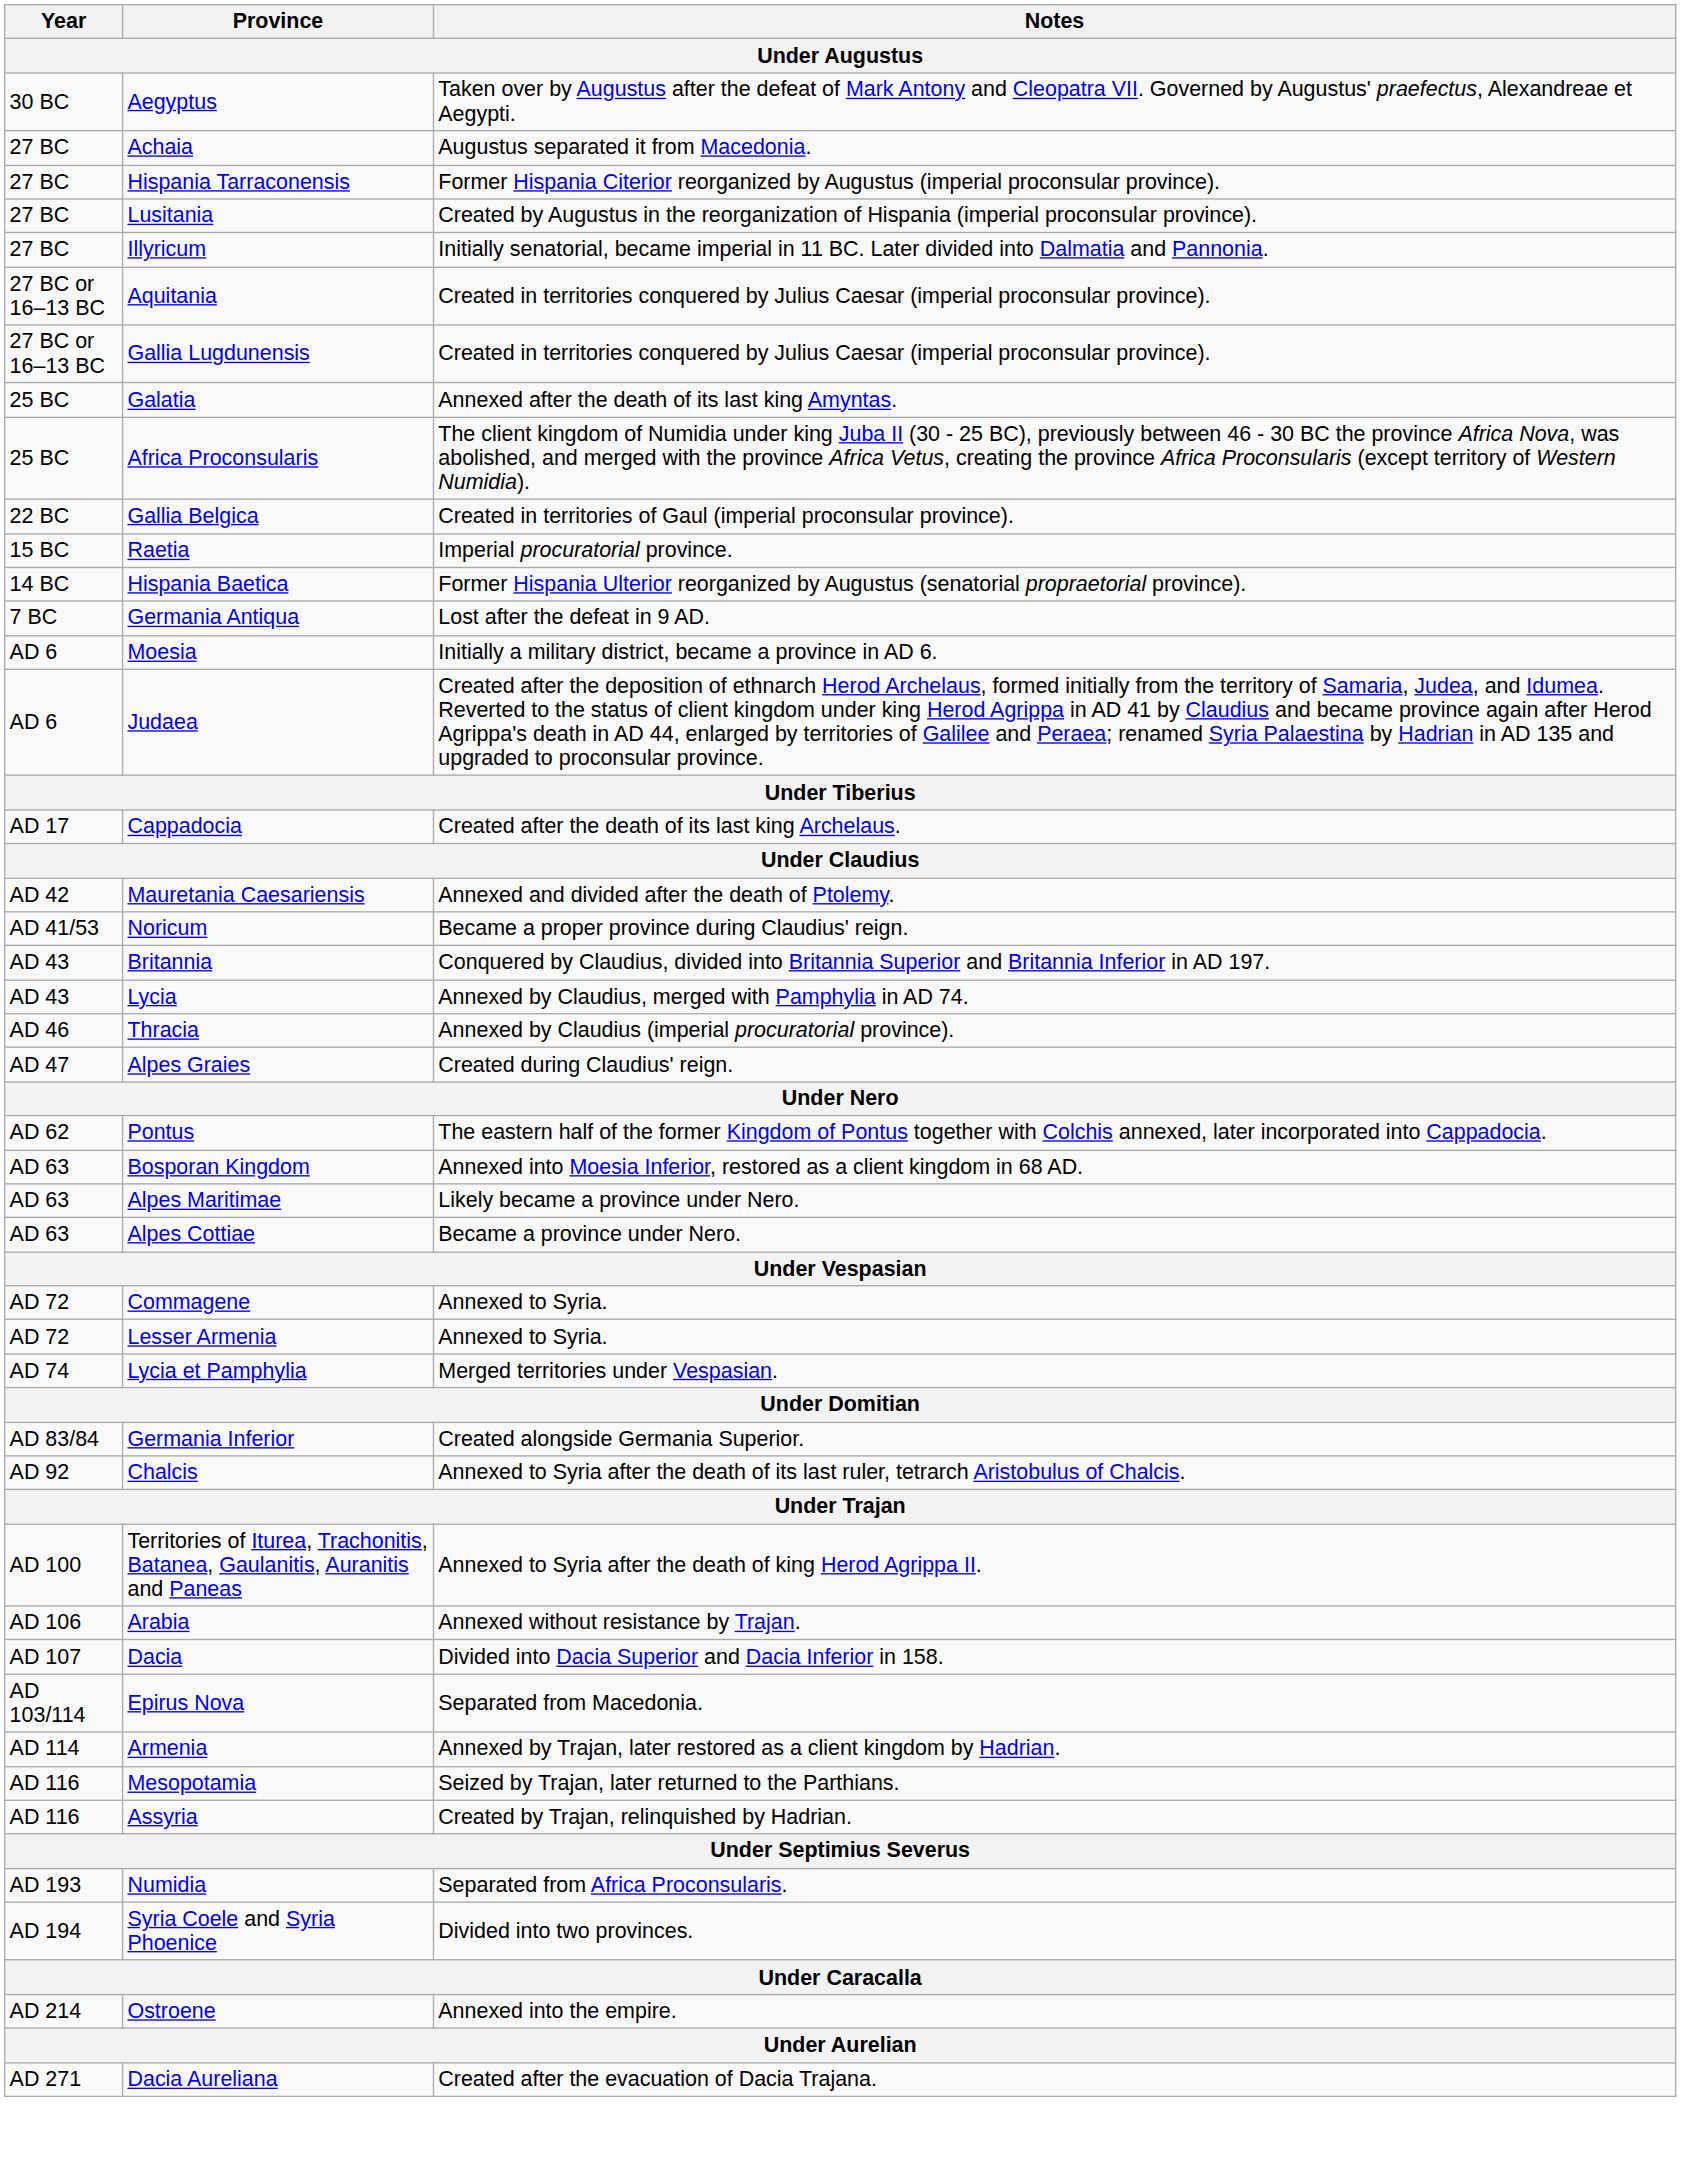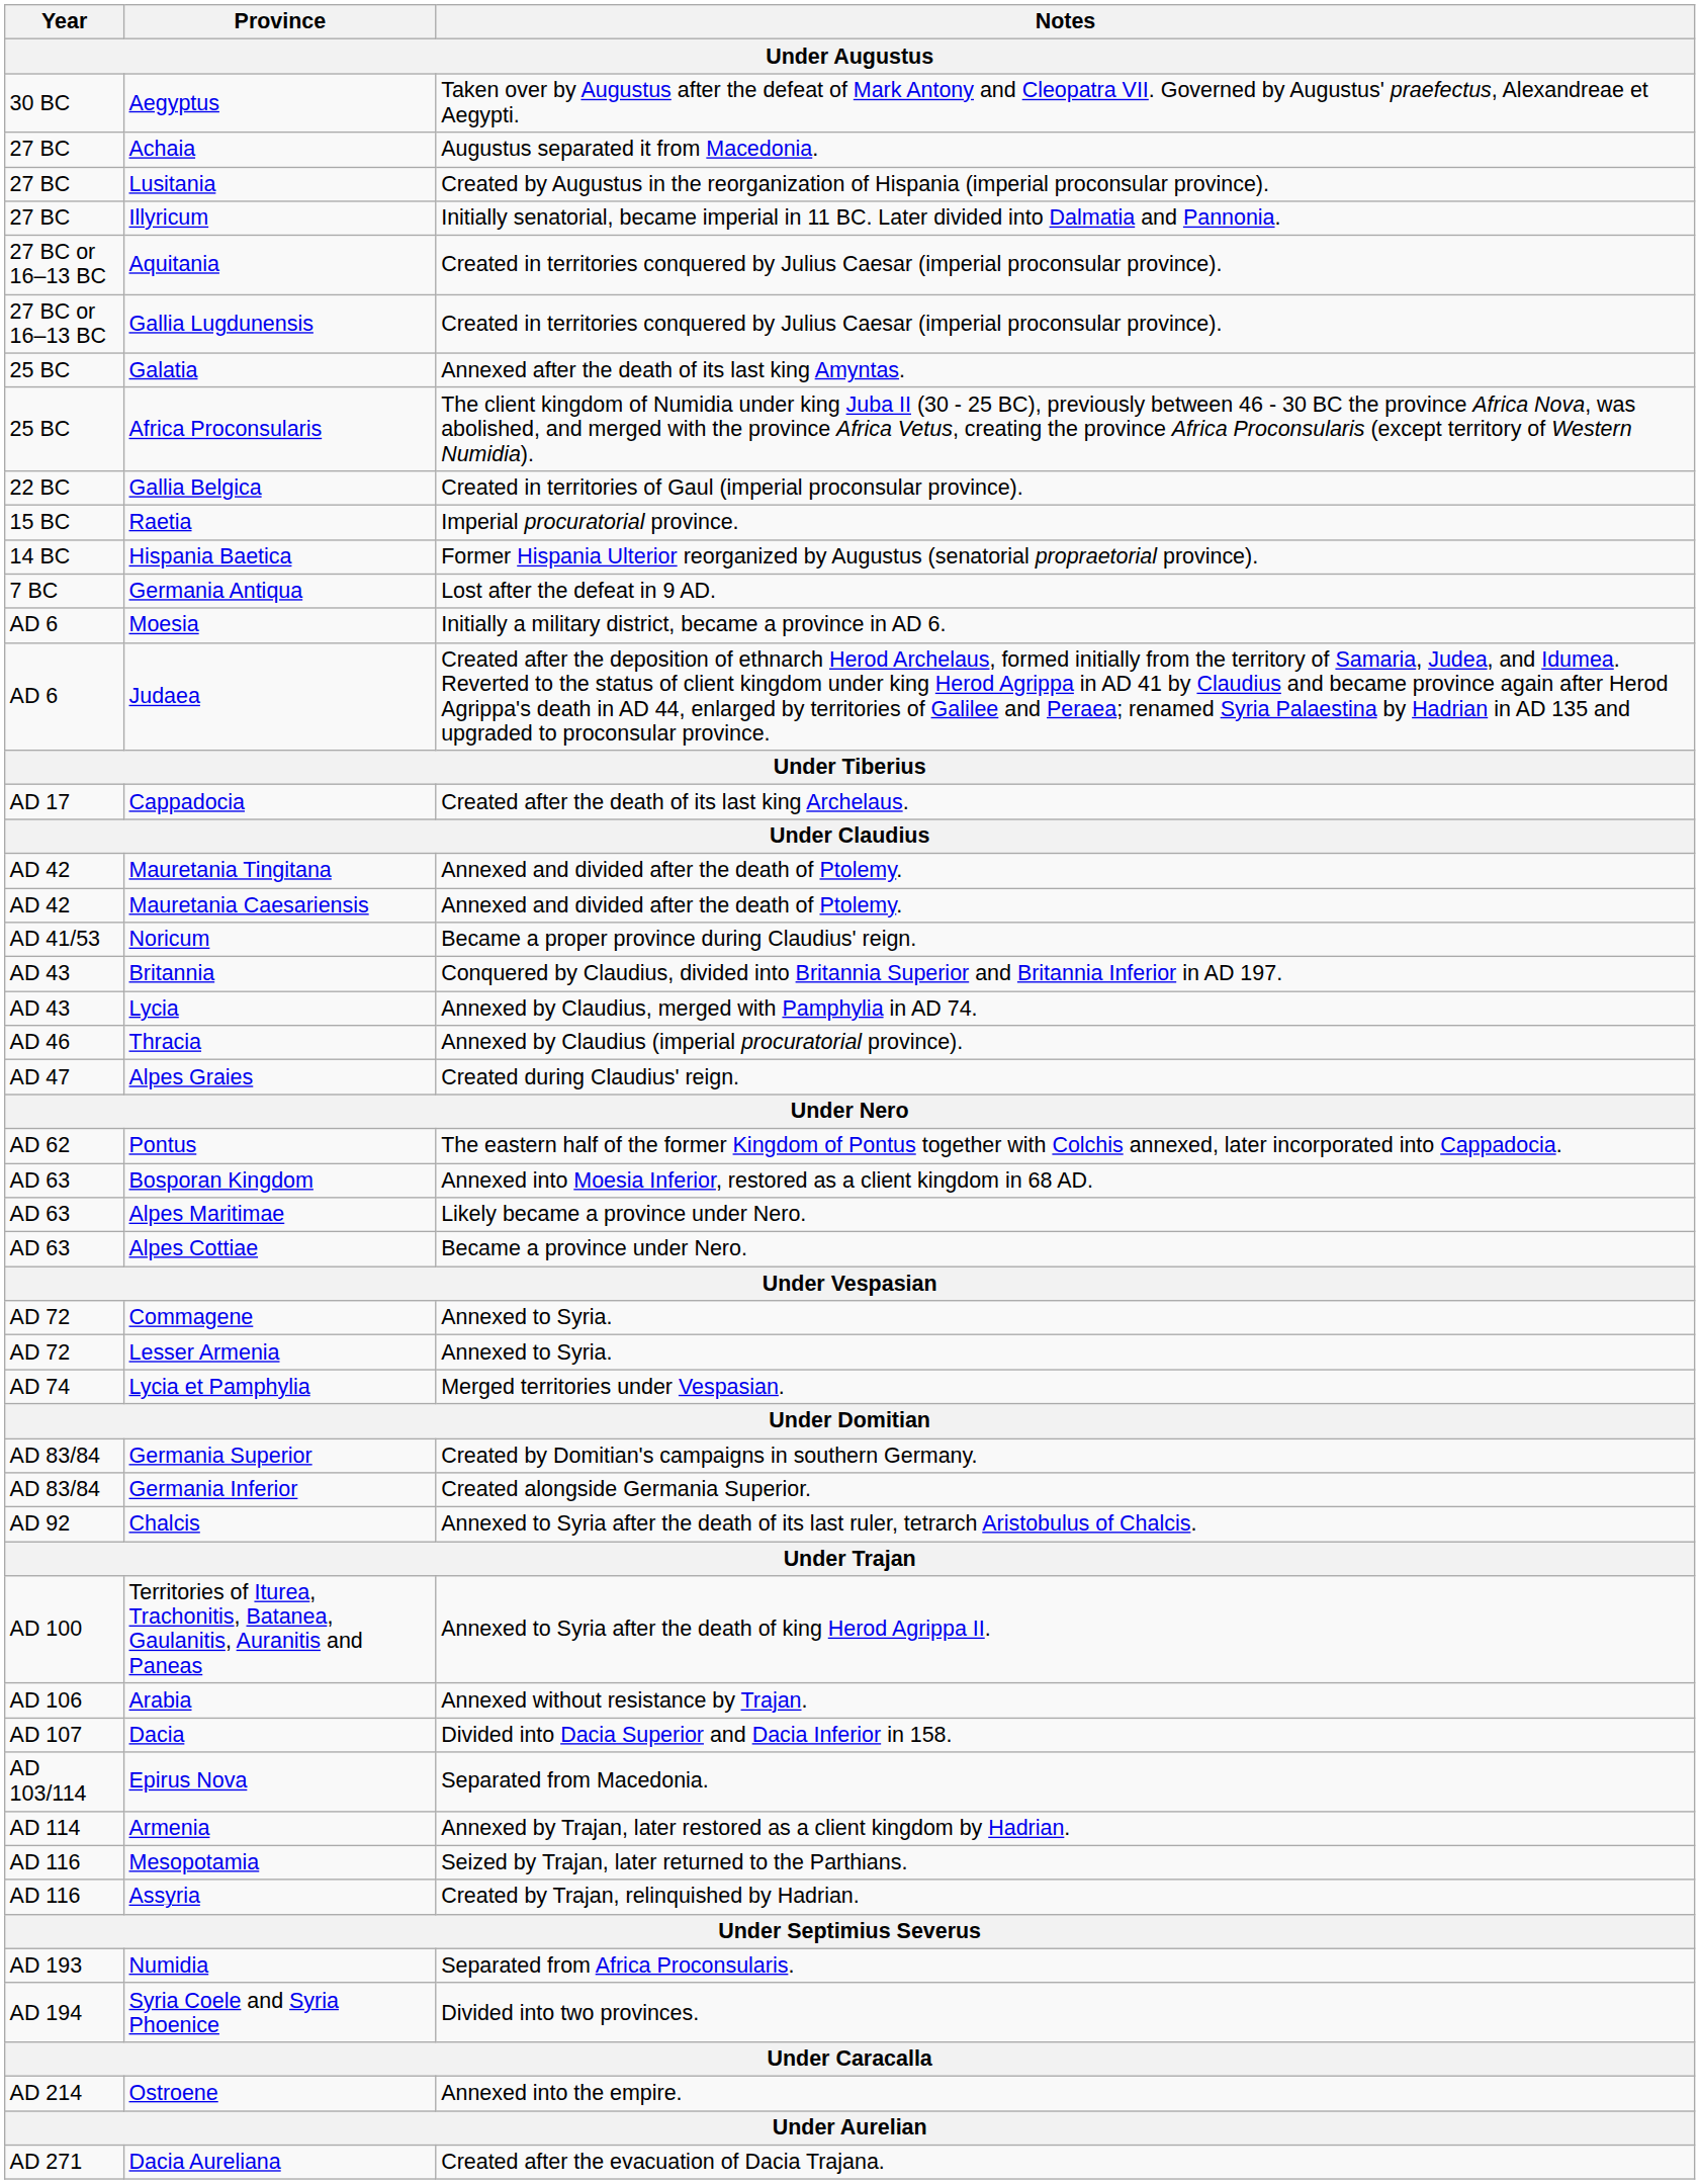- row: 27 BC | Hispania Tarraconensis | Former Hispania Citerior reorganized by Augustus (imperial proconsular province).
+ row: AD 42 | Mauretania Tingitana | Annexed and divided after the death of Ptolemy.
+ row: AD 83/84 | Germania Superior | Created by Domitian's campaigns in southern Germany.
